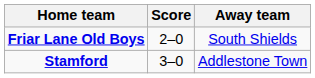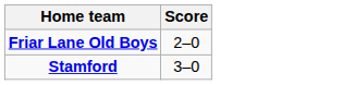- column: Away team | South Shields | Addlestone Town
